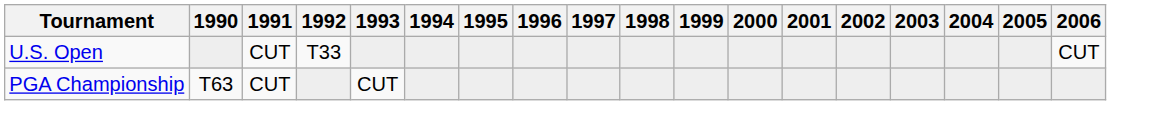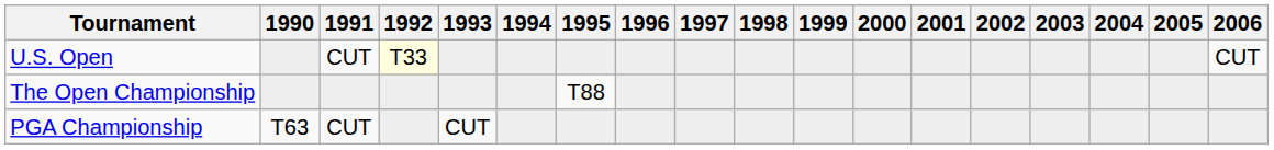U.S. Open | 1992: no background -> lightyellow background
+ row: The Open Championship | T88
